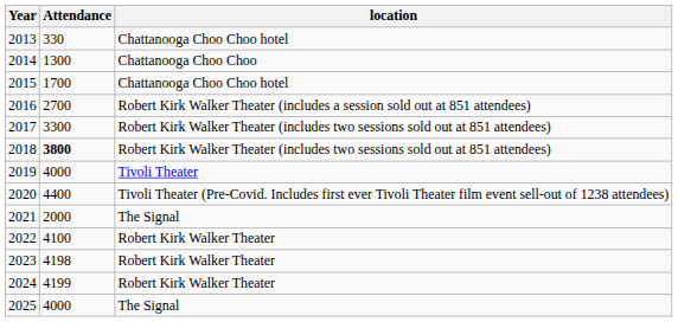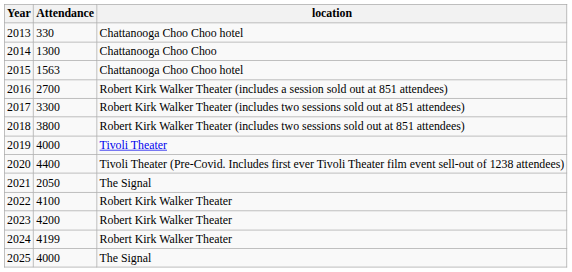2015 | Attendance: 1700 -> 1563
2018 | Attendance: bold -> normal
2021 | Attendance: 2000 -> 2050
2023 | Attendance: 4198 -> 4200
